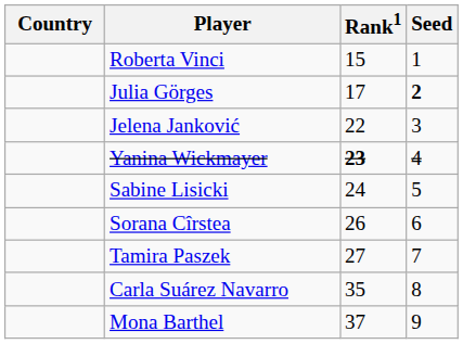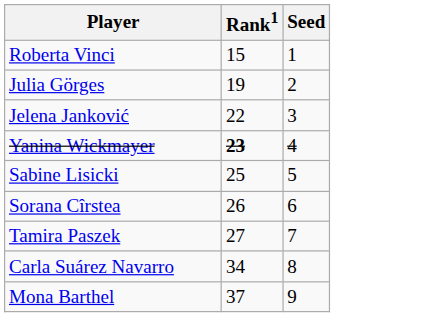- column: Country
Julia Görges | Rank1: 17 -> 19
Julia Görges | Seed: bold -> normal
Sabine Lisicki | Rank1: 24 -> 25
Carla Suárez Navarro | Rank1: 35 -> 34
